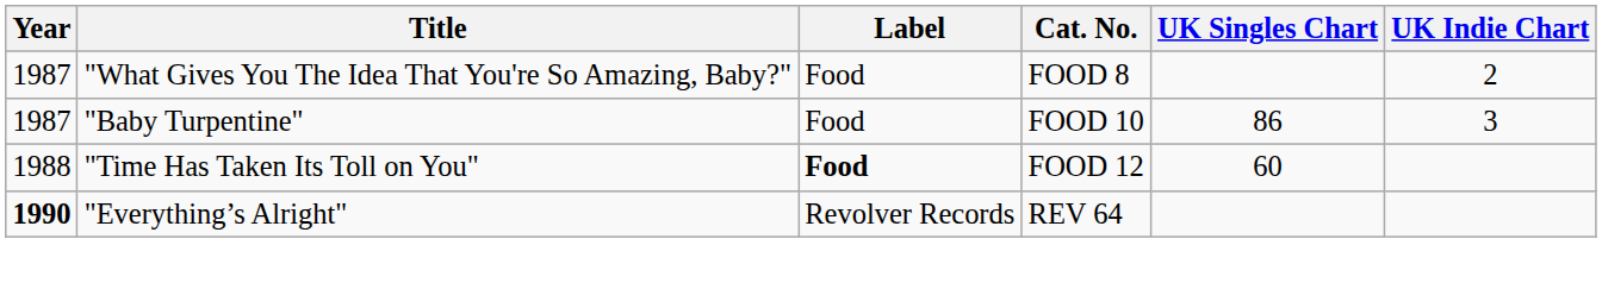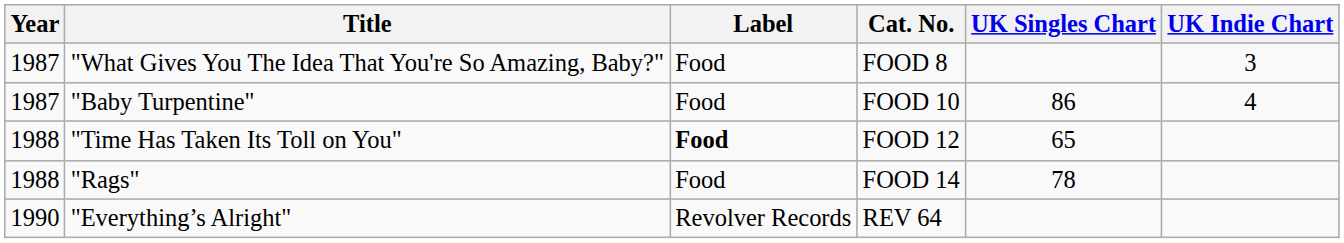"What Gives You The Idea That You're So Amazing, Baby?" | UK Indie Chart: 2 -> 3
"Baby Turpentine" | UK Indie Chart: 3 -> 4
"Time Has Taken Its Toll on You" | UK Singles Chart: 60 -> 65
+ row: 1988 | "Rags" | Food | FOOD 14 | 78
"Everything’s Alright" | Year: bold -> normal
